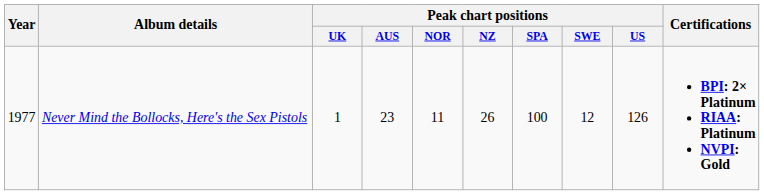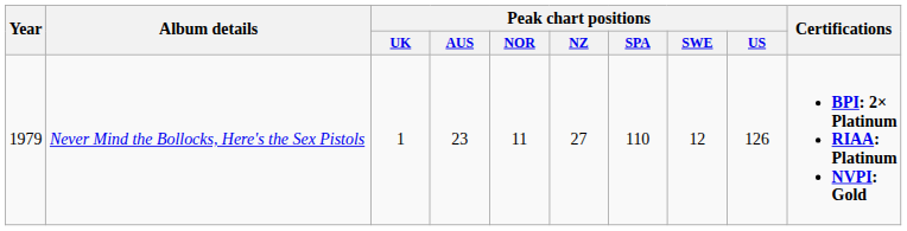Never Mind the Bollocks, Here's the Sex Pistols | Year: 1977 -> 1979
Never Mind the Bollocks, Here's the Sex Pistols | Peak chart positions / NZ: 26 -> 27
Never Mind the Bollocks, Here's the Sex Pistols | Peak chart positions / SPA: 100 -> 110
